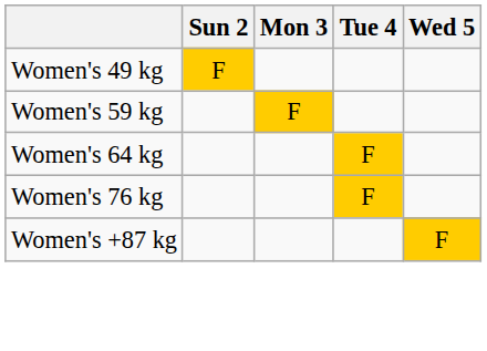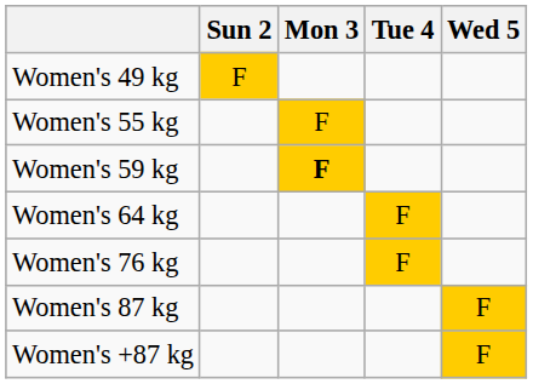+ row: Women's 55 kg | F
Women's 59 kg | Mon 3: normal -> bold
+ row: Women's 87 kg | F
